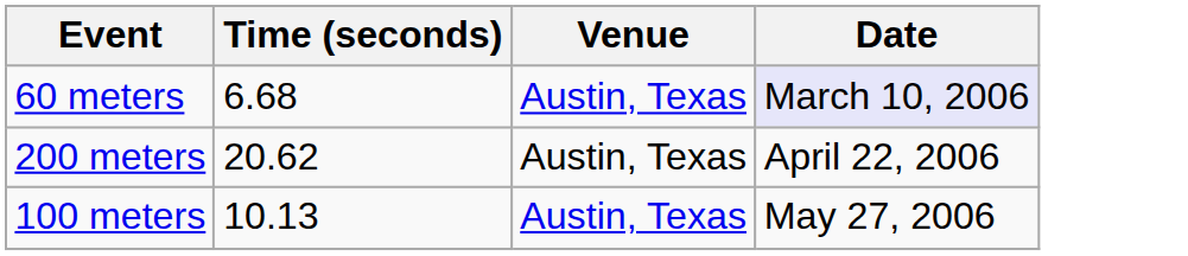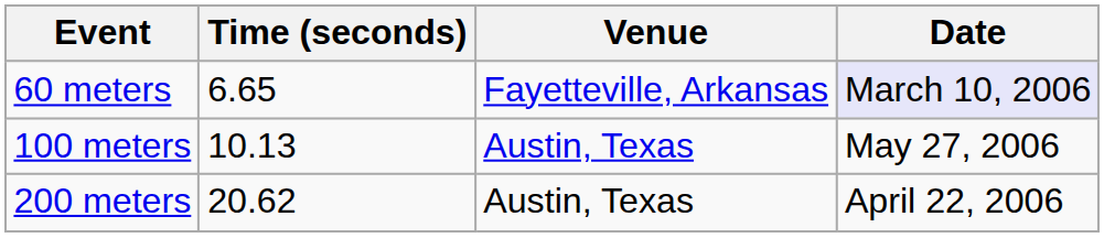60 meters | Time (seconds): 6.68 -> 6.65
60 meters | Venue: Austin, Texas -> Fayetteville, Arkansas
rows swapped: 100 meters <-> 200 meters
